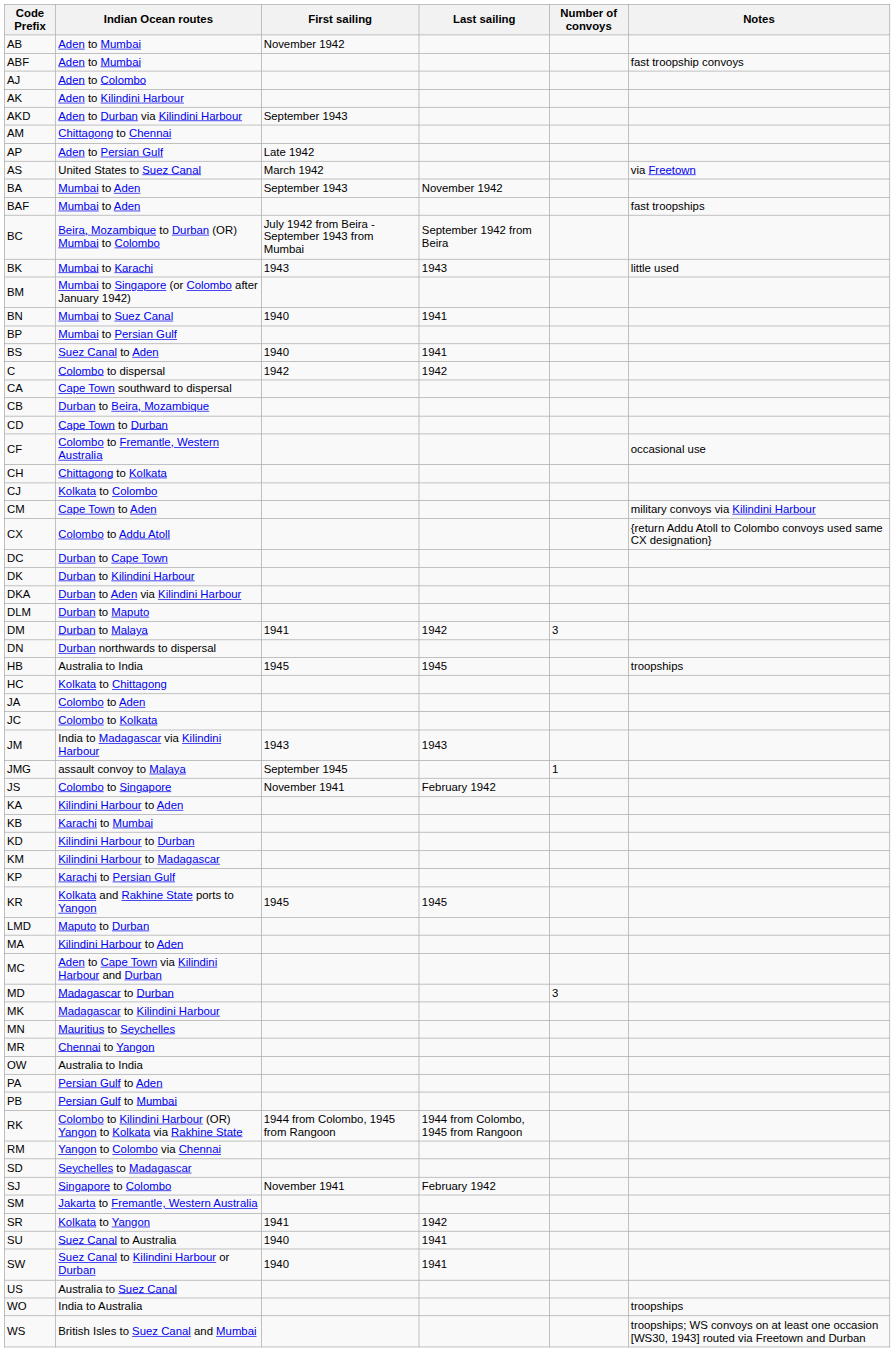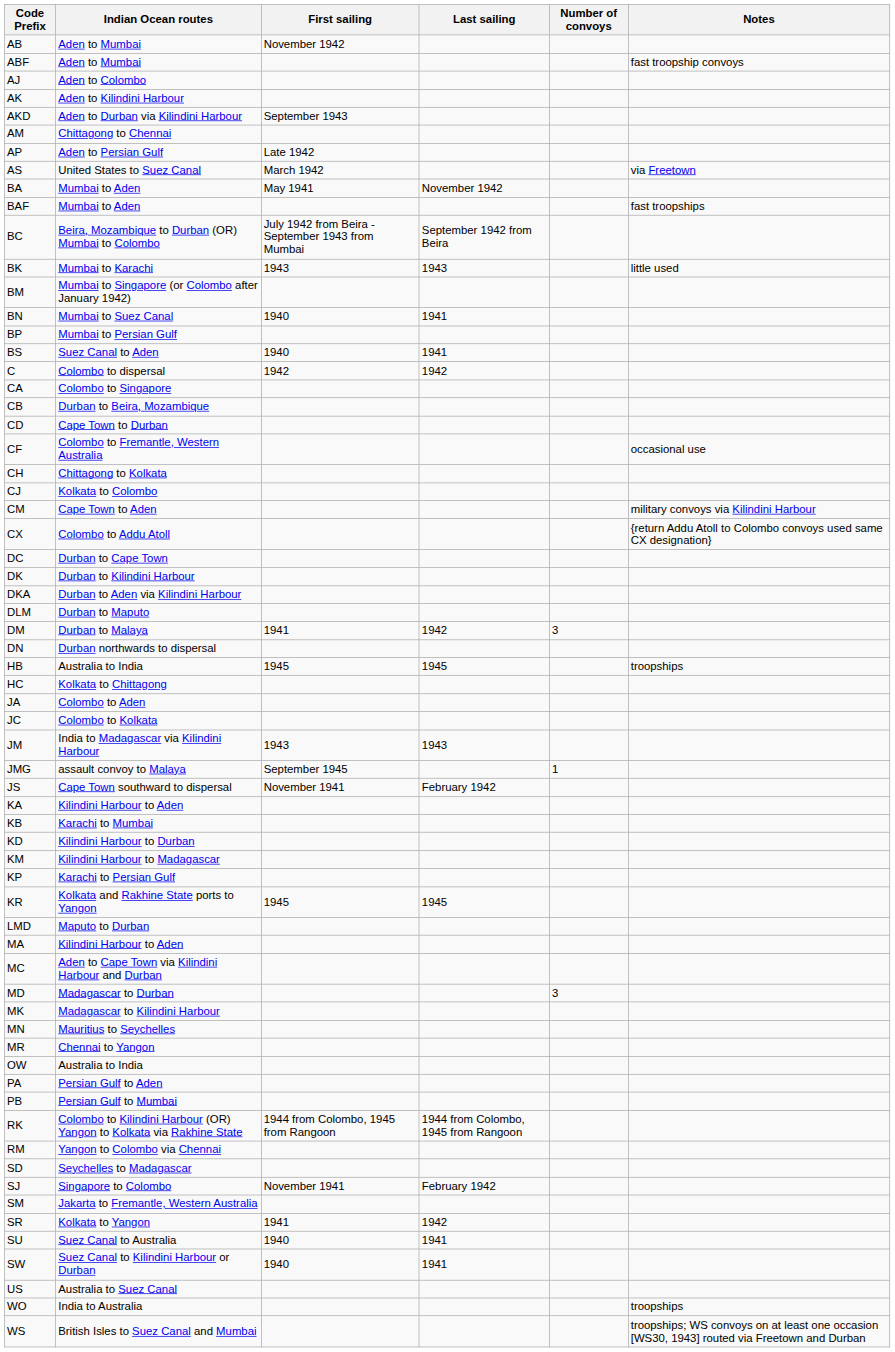BA | First sailing: September 1943 -> May 1941
CA | Indian Ocean routes: Cape Town southward to dispersal -> Colombo to Singapore
JS | Indian Ocean routes: Colombo to Singapore -> Cape Town southward to dispersal
